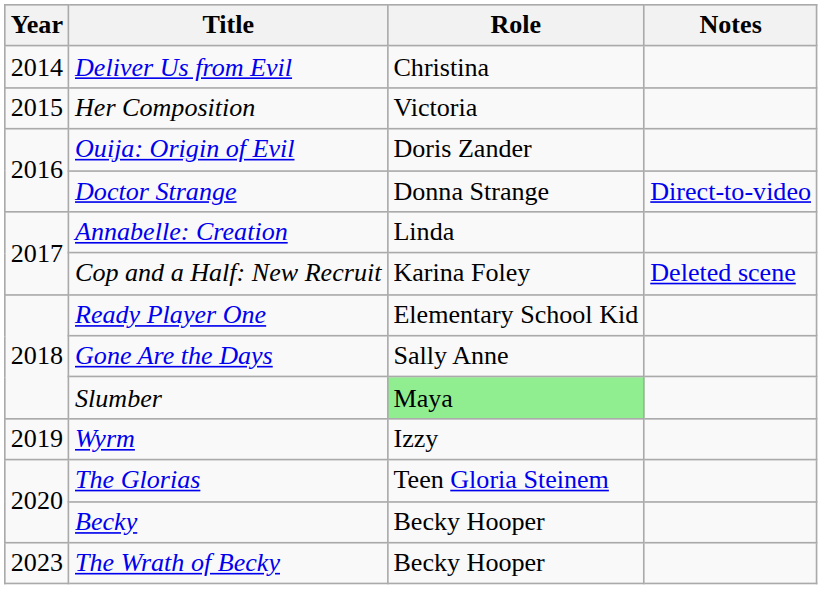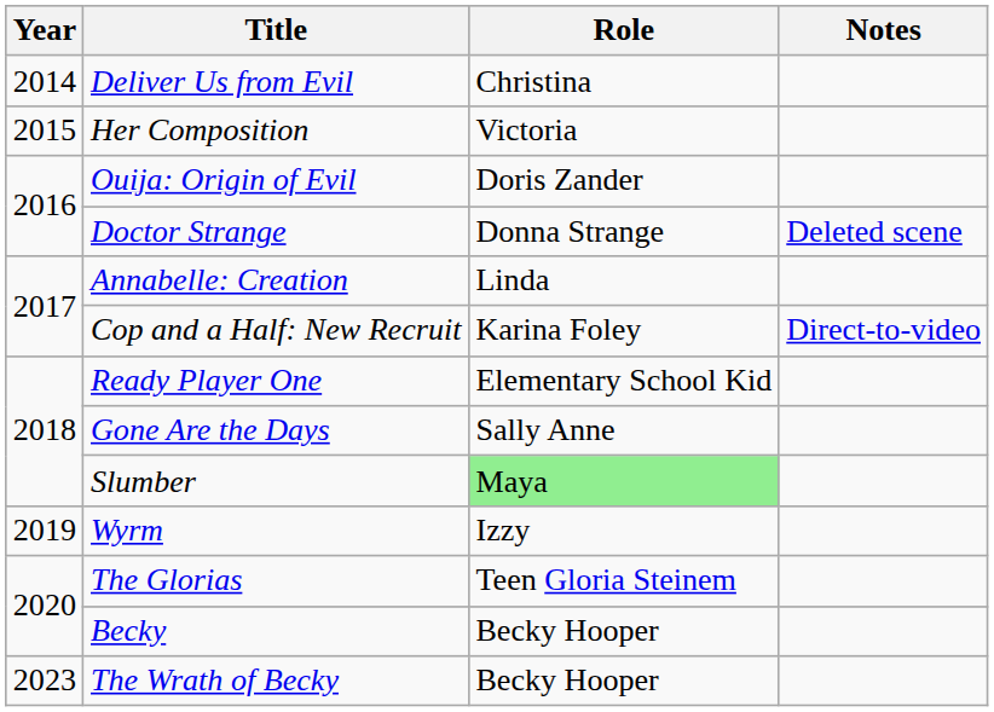Doctor Strange | Notes: Direct-to-video -> Deleted scene
Cop and a Half: New Recruit | Notes: Deleted scene -> Direct-to-video
